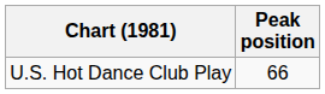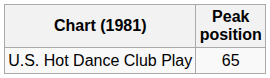U.S. Hot Dance Club Play | Peak position: 66 -> 65
